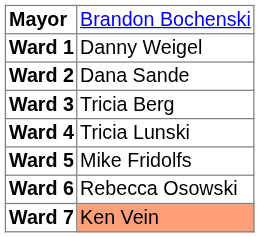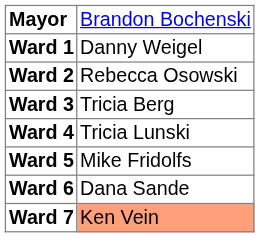Ward 2 | column 2: Dana Sande -> Rebecca Osowski
Ward 6 | column 2: Rebecca Osowski -> Dana Sande
